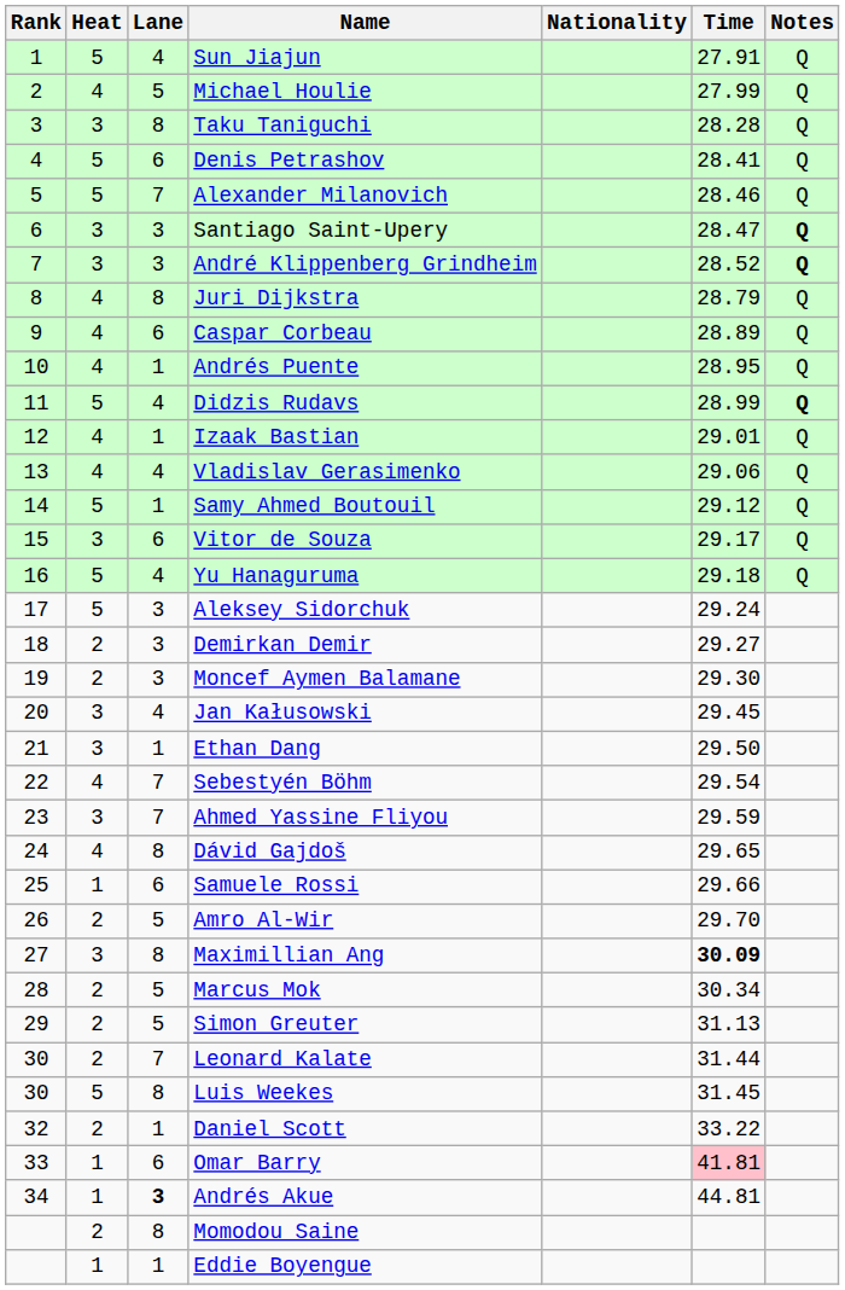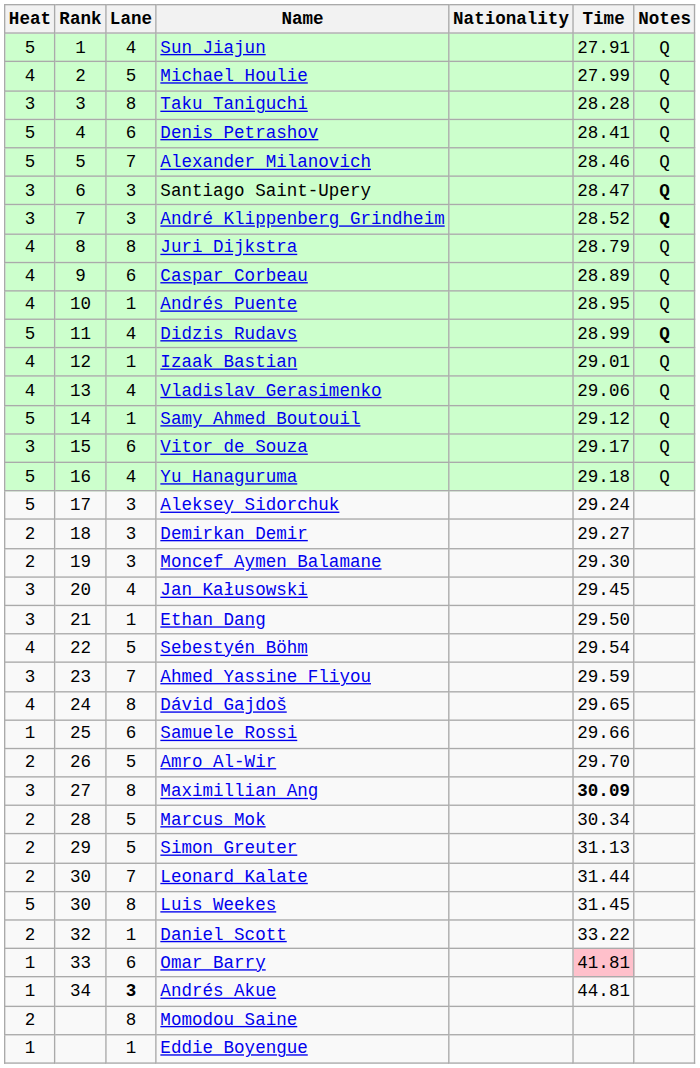columns swapped: Rank <-> Heat
Sebestyén Böhm | Lane: 7 -> 5
